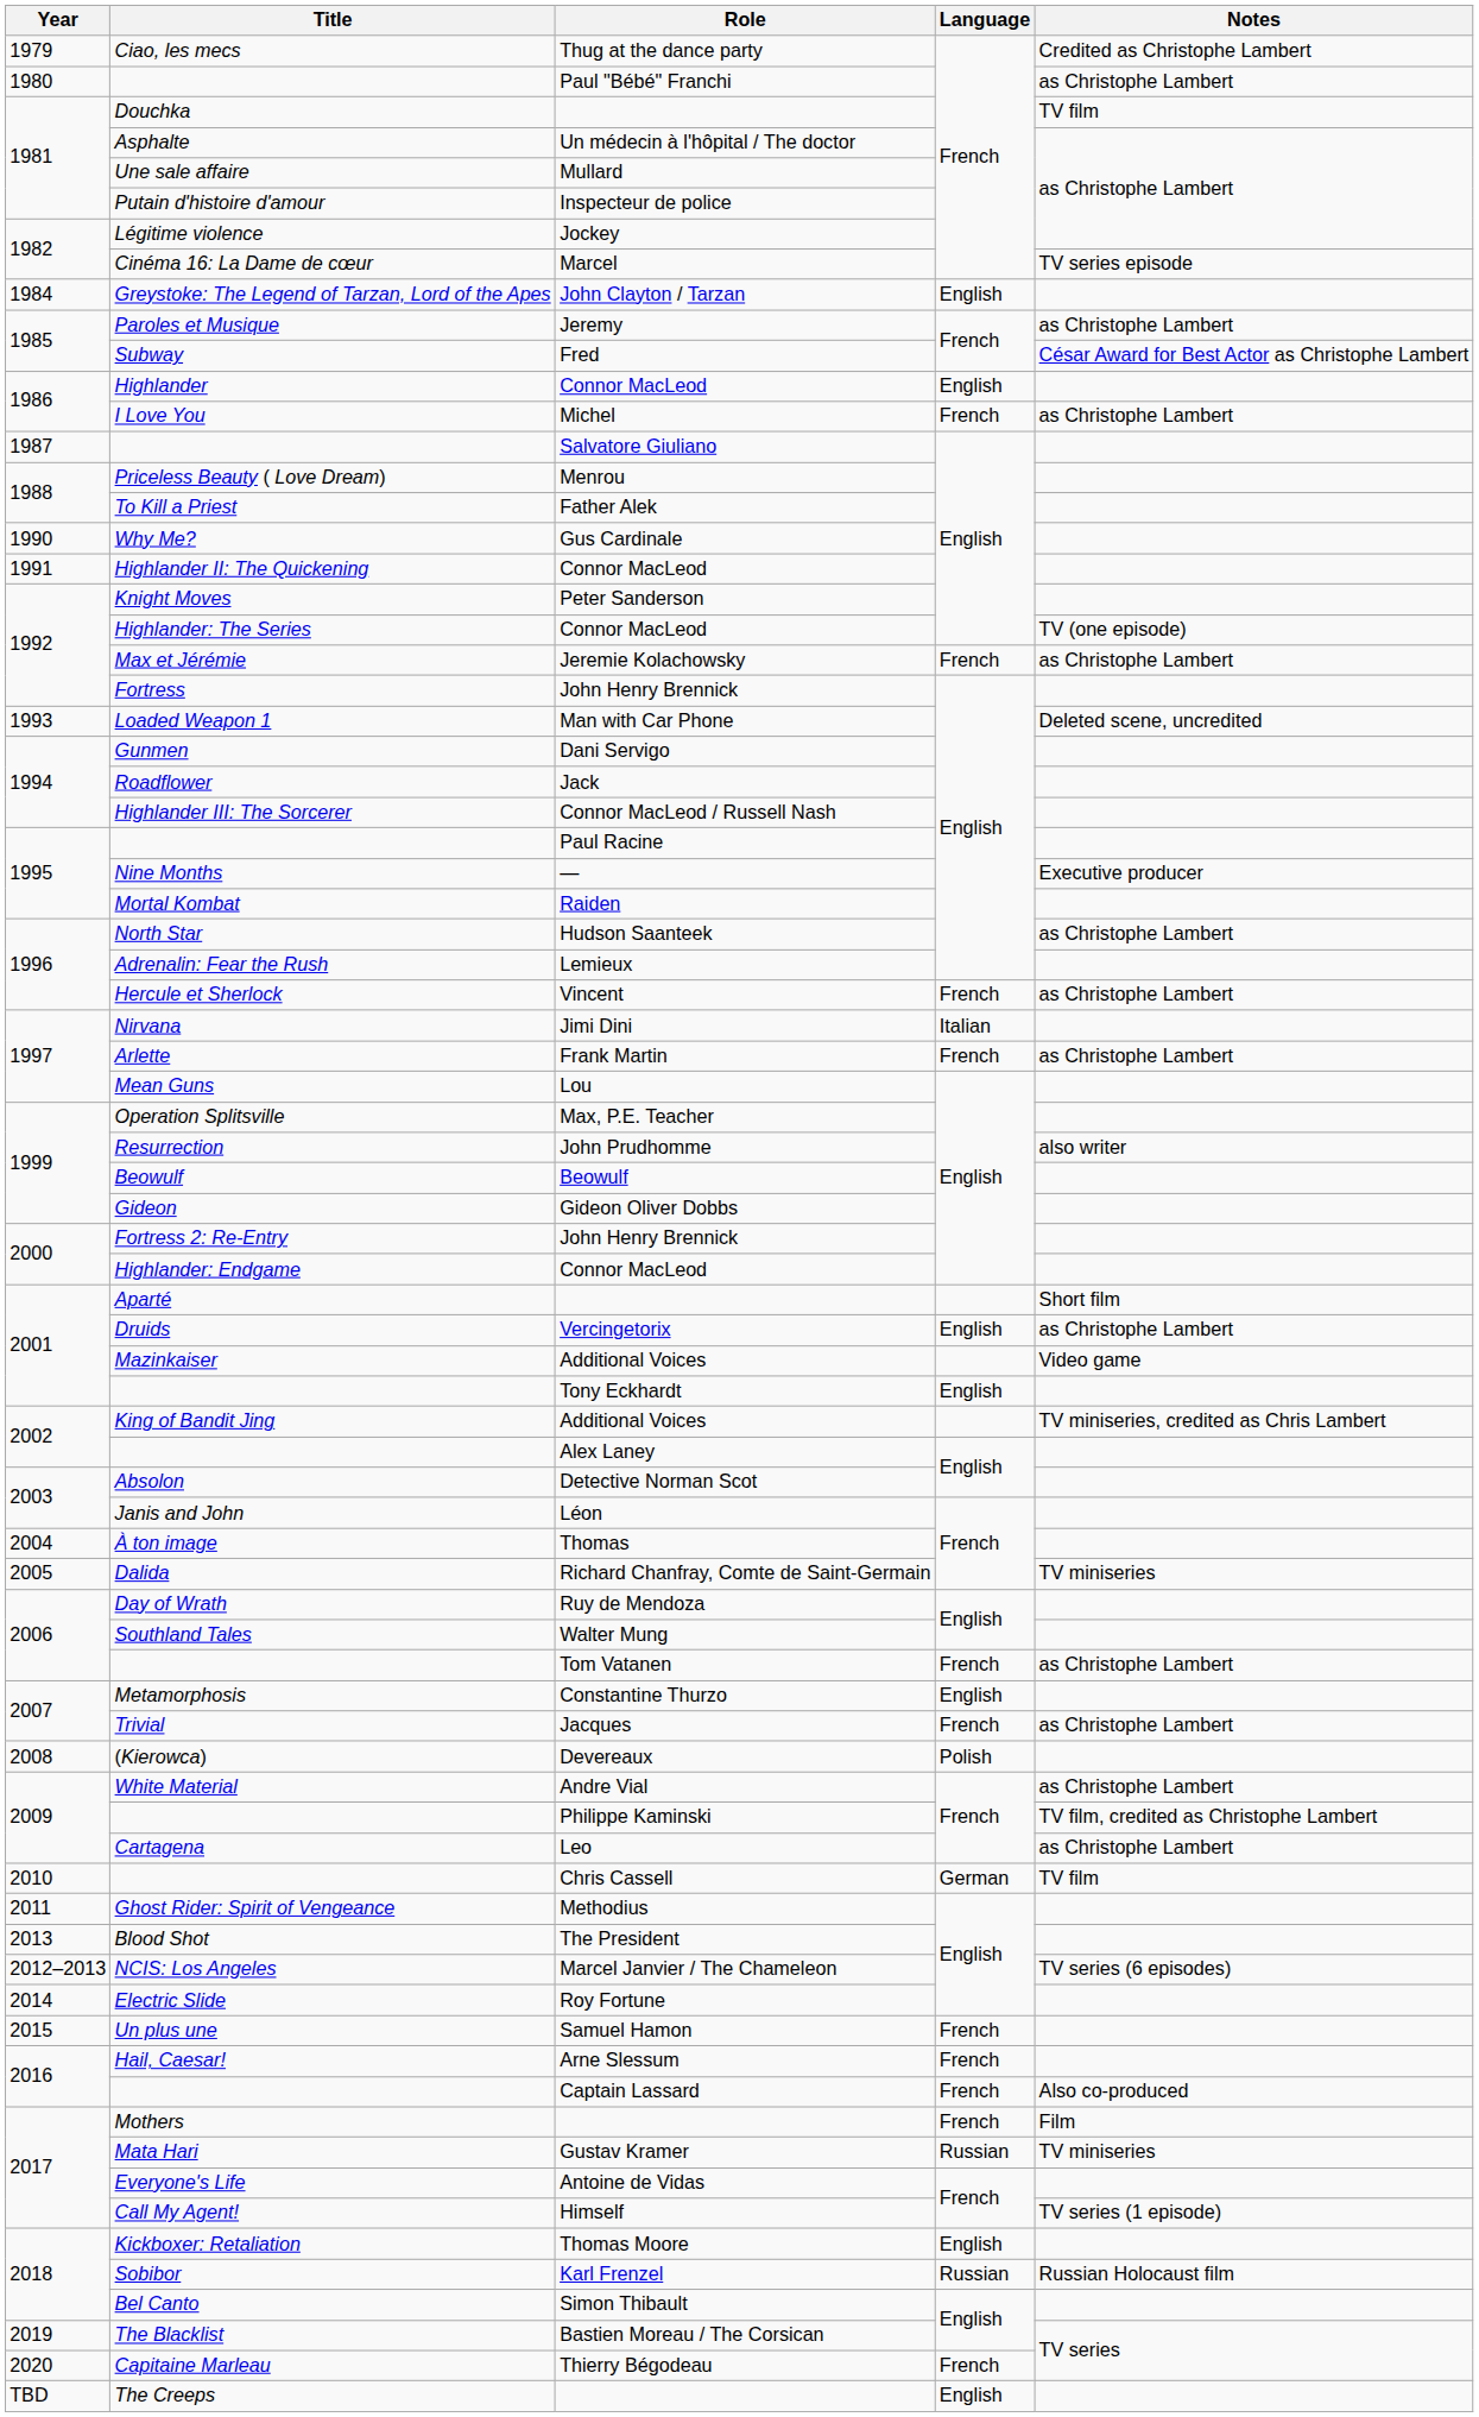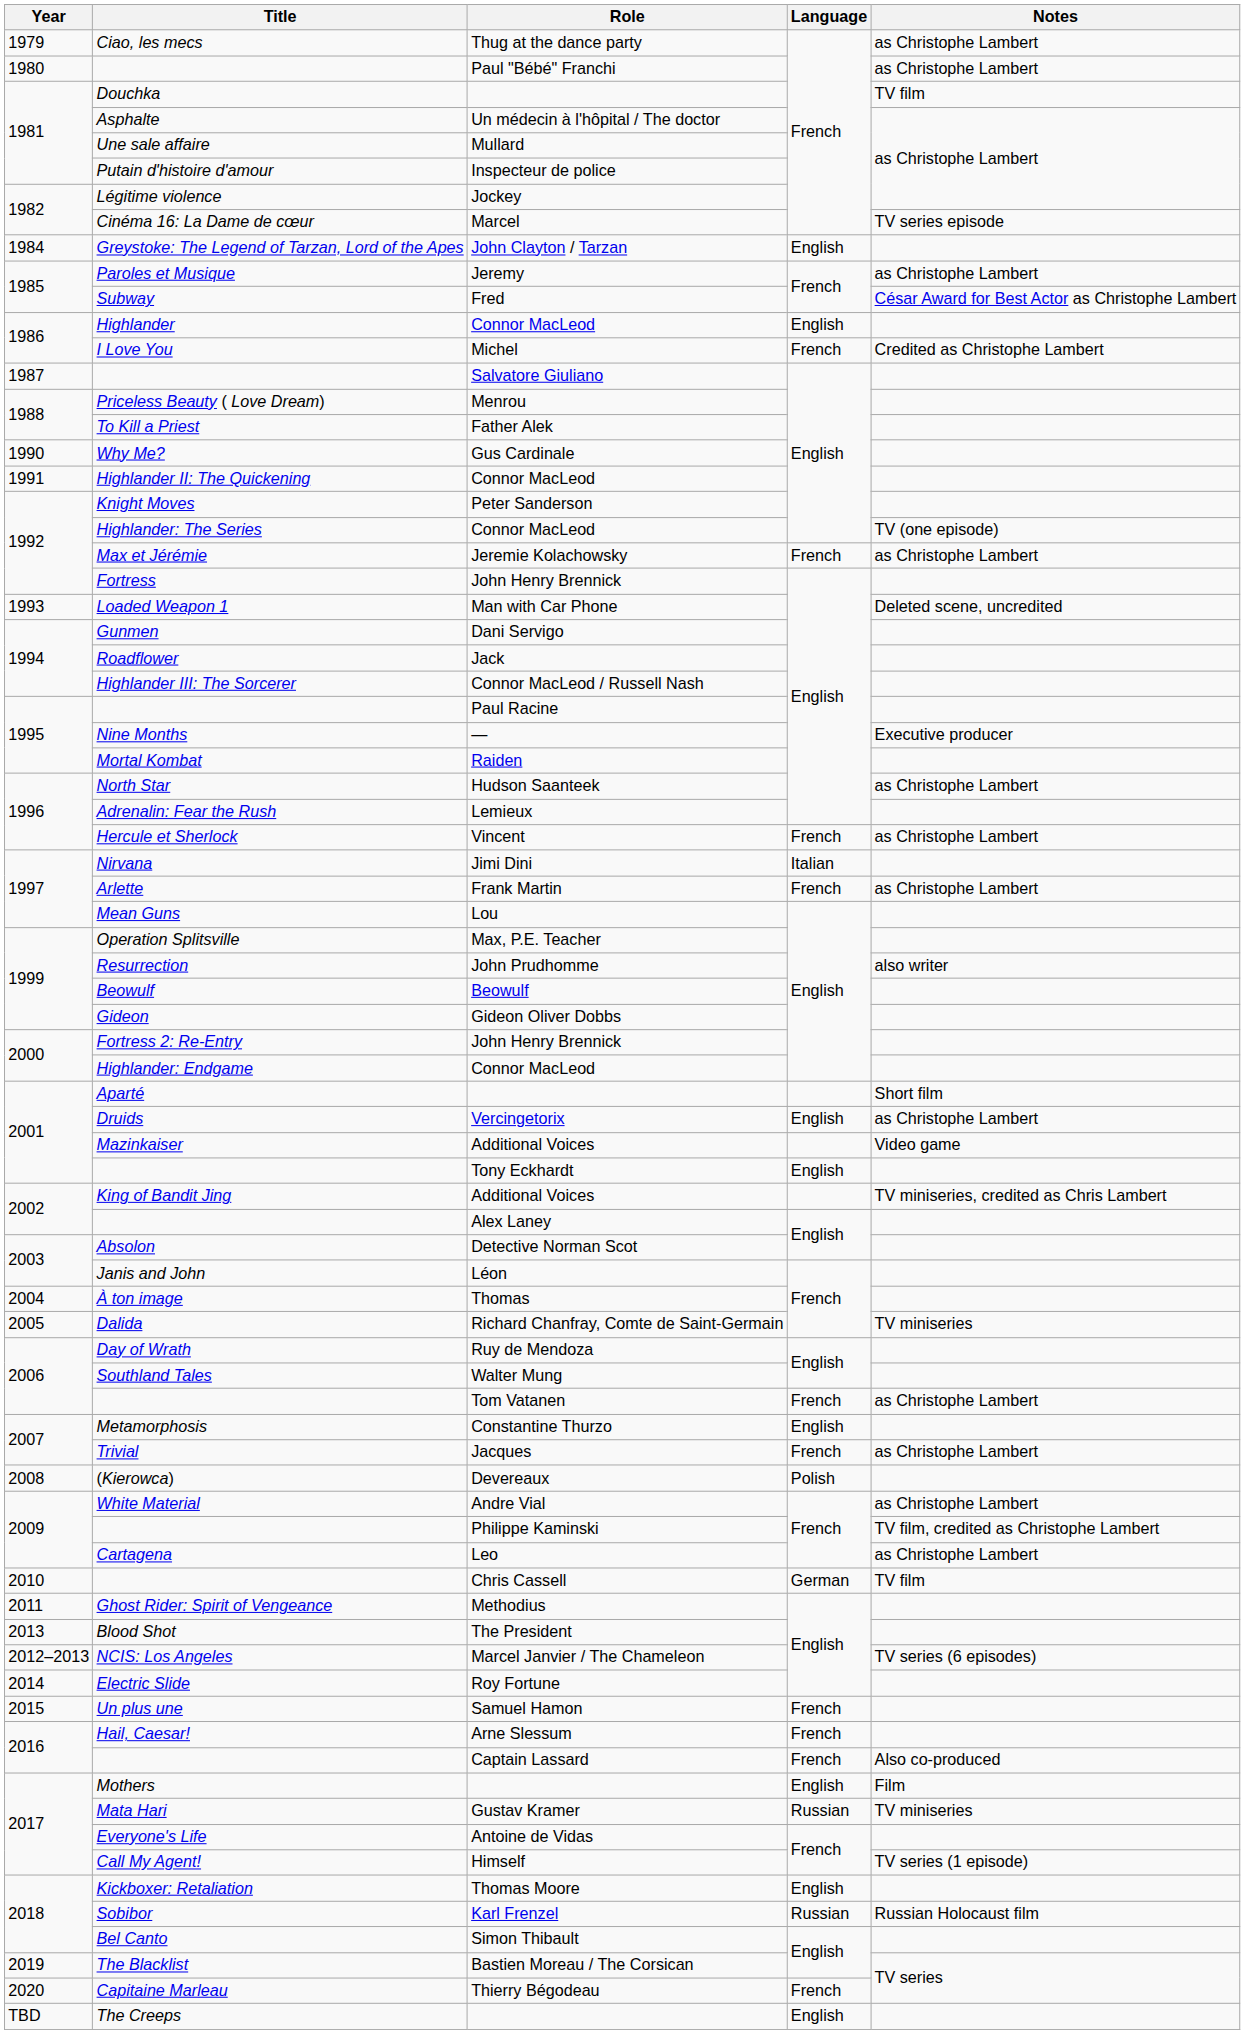Ciao, les mecs | Notes: Credited as Christophe Lambert -> as Christophe Lambert
I Love You | Notes: as Christophe Lambert -> Credited as Christophe Lambert
Mothers | Language: French -> English
